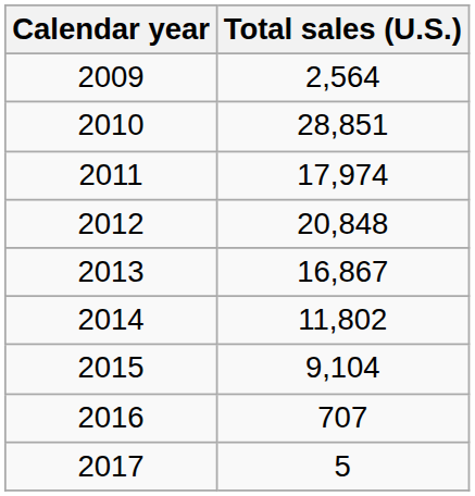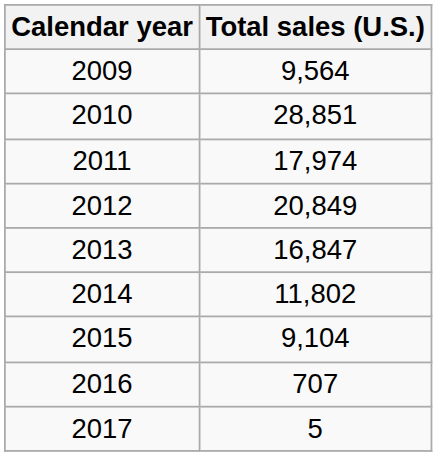2009 | Total sales (U.S.): 2,564 -> 9,564
2012 | Total sales (U.S.): 20,848 -> 20,849
2013 | Total sales (U.S.): 16,867 -> 16,847
